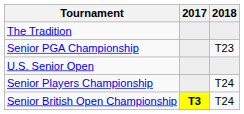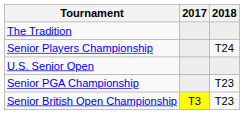rows swapped: Senior PGA Championship <-> Senior Players Championship
Senior British Open Championship | 2017: bold -> normal
Senior British Open Championship | 2018: T24 -> T23
